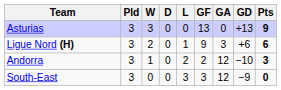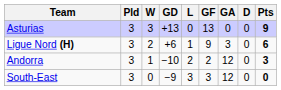columns swapped: D <-> GD
